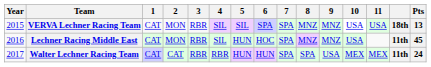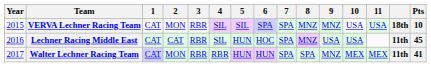VERVA Lechner Racing Team | Pts: 13 -> 10
Lechner Racing Middle East | 2: MON -> CAT
Lechner Racing Middle East | 9: MNZ -> USA
Walter Lechner Racing Team | 2: CAT -> MON
Walter Lechner Racing Team | 9: USA -> MNZ
Walter Lechner Racing Team | Pts: 24 -> 41
